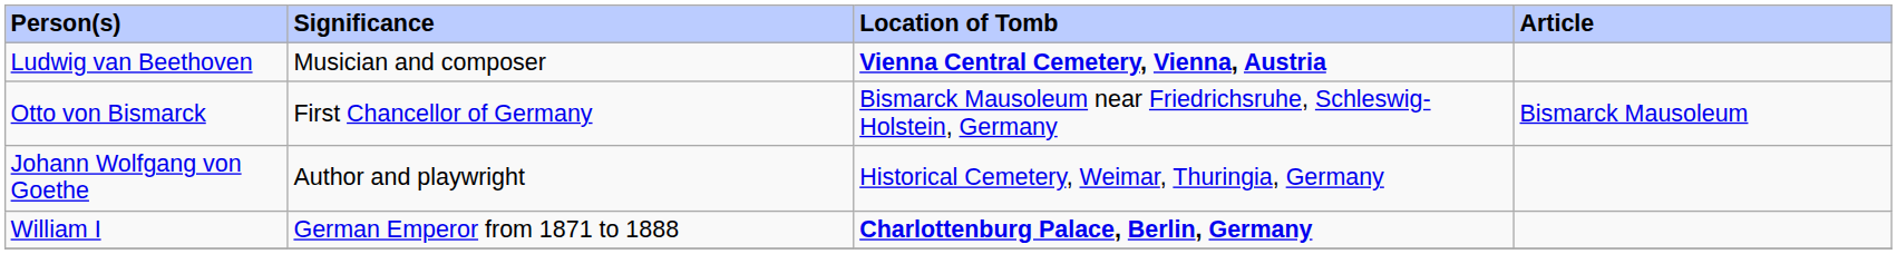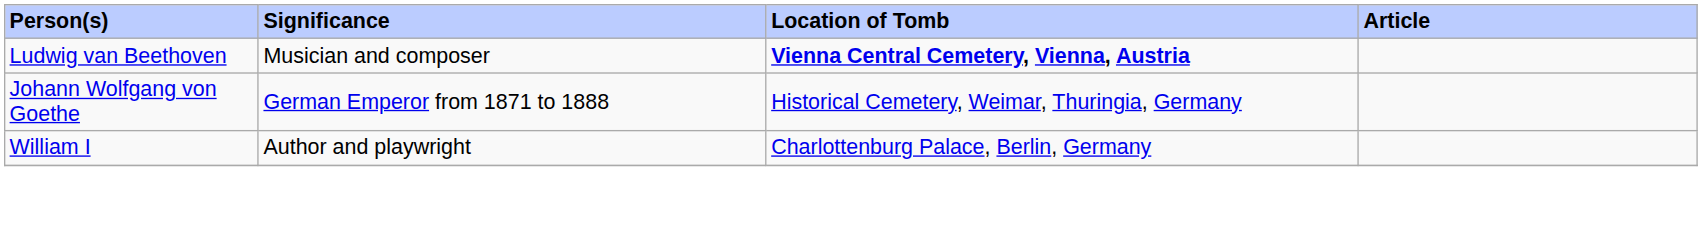- row: Otto von Bismarck | First Chancellor of Germany | Bismarck Mausoleum near Friedrichsruhe, Schleswig-Holstein, Germany | Bismarck Mausoleum
Johann Wolfgang von Goethe | Significance: Author and playwright -> German Emperor from 1871 to 1888
William I | Significance: German Emperor from 1871 to 1888 -> Author and playwright
William I | Location of Tomb: bold -> normal
